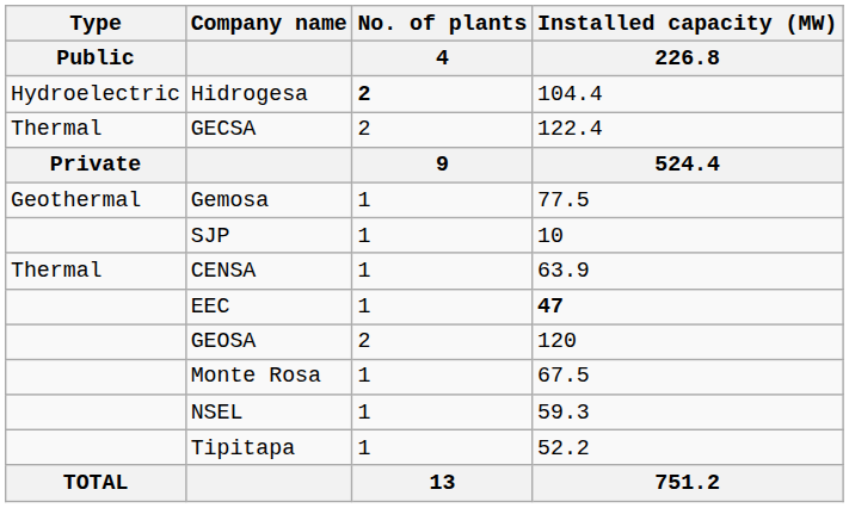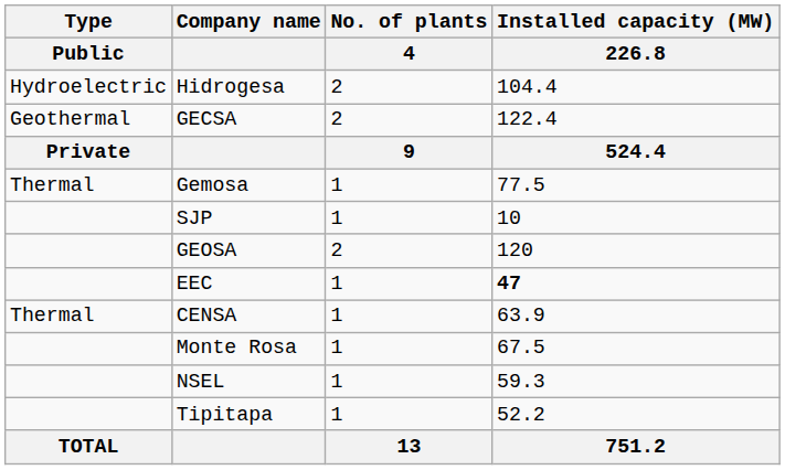Hidrogesa | No. of plants / 4: bold -> normal
GECSA | Type / Public: Thermal -> Geothermal
Gemosa | Type / Public: Geothermal -> Thermal
rows swapped: CENSA <-> GEOSA
